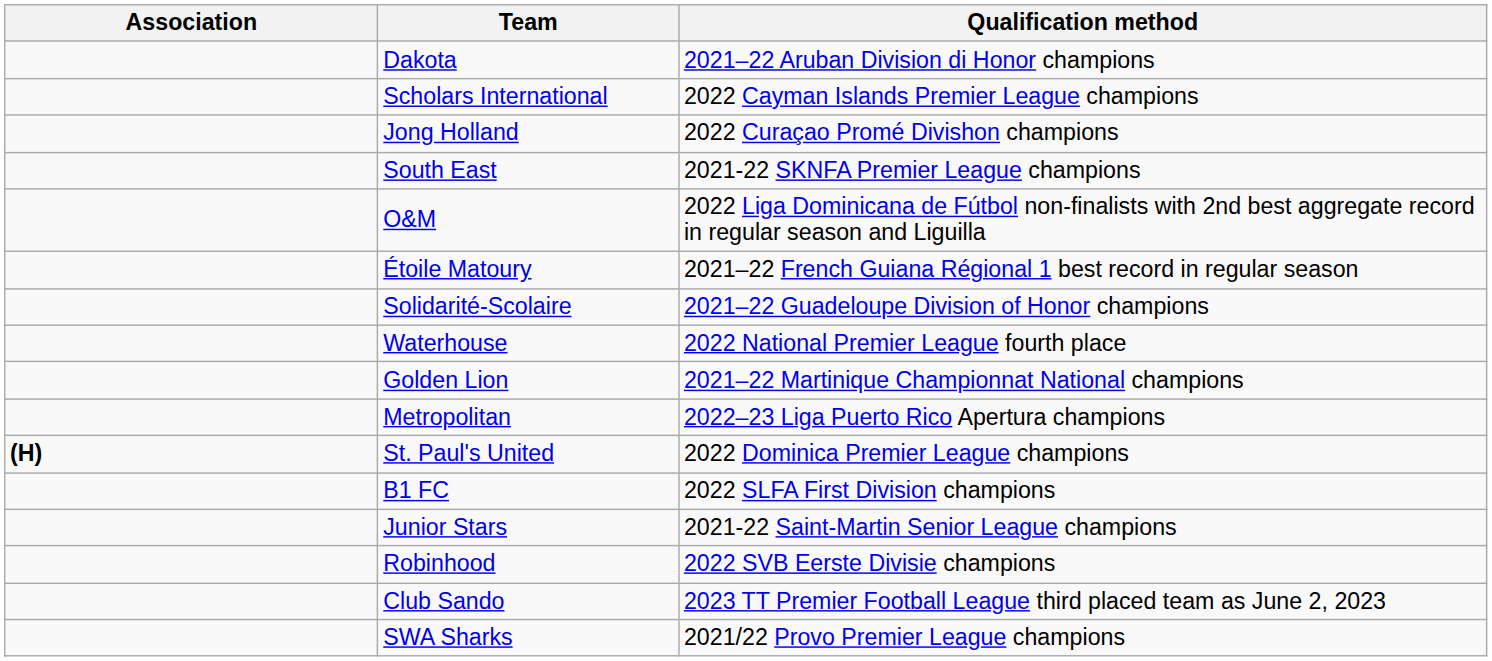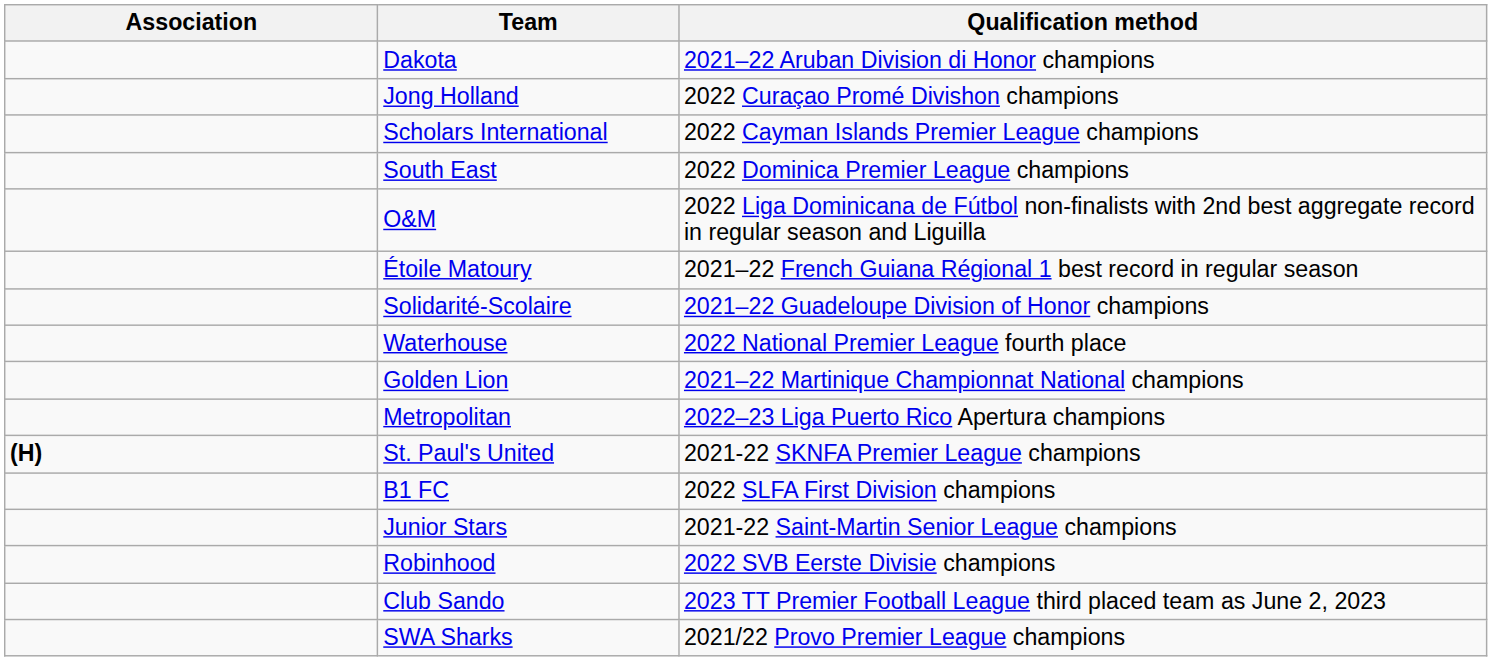rows swapped: Scholars International <-> Jong Holland
South East | Qualification method: 2021-22 SKNFA Premier League champions -> 2022 Dominica Premier League champions
St. Paul's United | Qualification method: 2022 Dominica Premier League champions -> 2021-22 SKNFA Premier League champions
